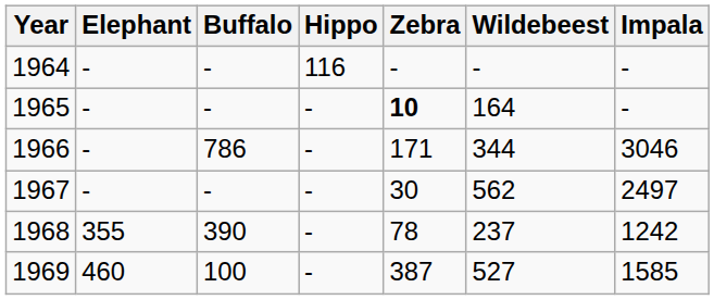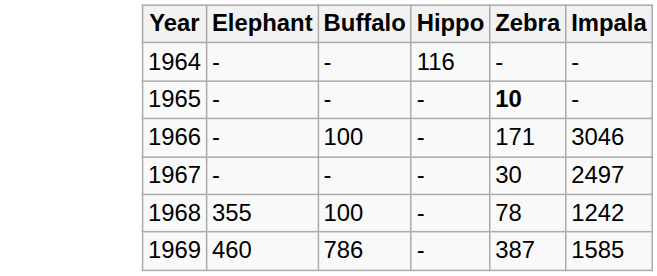- column: Wildebeest | - | 164 | 344 | 562 | 237 | 527
1966 | Buffalo: 786 -> 100
1968 | Buffalo: 390 -> 100
1969 | Buffalo: 100 -> 786
